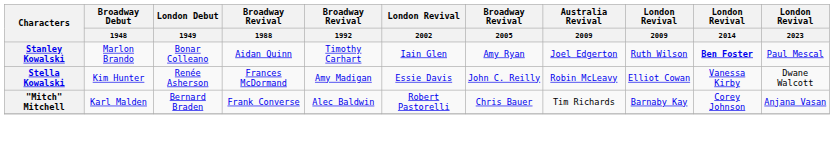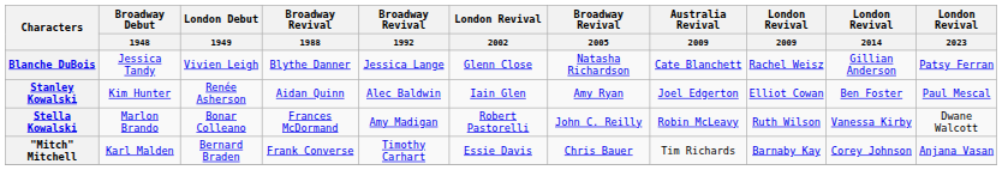+ row: Blanche DuBois | Jessica Tandy | Vivien Leigh | Blythe Danner | Jessica Lange | Glenn Close | Natasha Richardson | Cate Blanchett | Rachel Weisz | Gillian Anderson | Patsy Ferran
Stanley Kowalski | Broadway Debut / 1948: Marlon Brando -> Kim Hunter
Stanley Kowalski | London Debut / 1949: Bonar Colleano -> Renée Asherson
Stanley Kowalski | Broadway Revival / 1992: Timothy Carhart -> Alec Baldwin
Stanley Kowalski | London Revival / 2009: Ruth Wilson -> Elliot Cowan
Stanley Kowalski | London Revival / 2014: bold -> normal
Stella Kowalski | Broadway Debut / 1948: Kim Hunter -> Marlon Brando
Stella Kowalski | London Debut / 1949: Renée Asherson -> Bonar Colleano
Stella Kowalski | London Revival / 2002: Essie Davis -> Robert Pastorelli
Stella Kowalski | London Revival / 2009: Elliot Cowan -> Ruth Wilson
"Mitch" Mitchell | Broadway Revival / 1992: Alec Baldwin -> Timothy Carhart
"Mitch" Mitchell | London Revival / 2002: Robert Pastorelli -> Essie Davis
